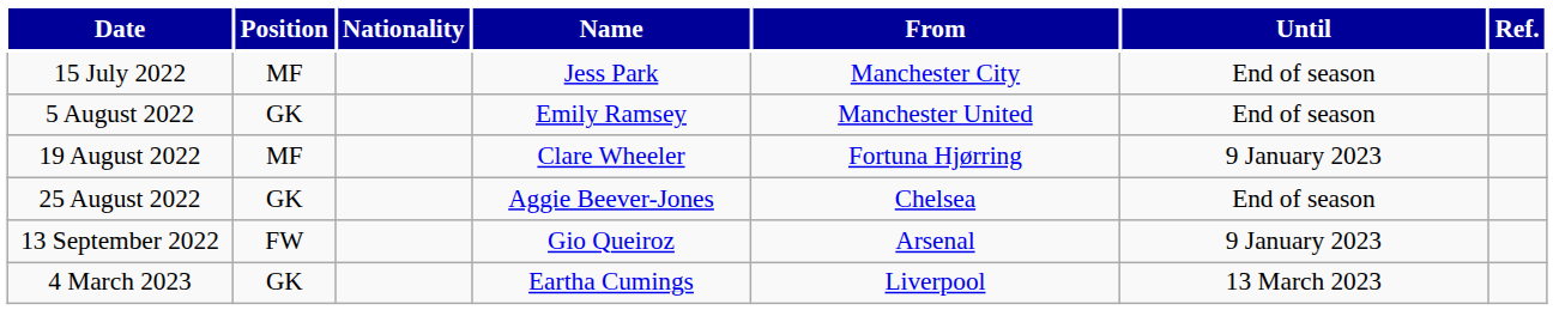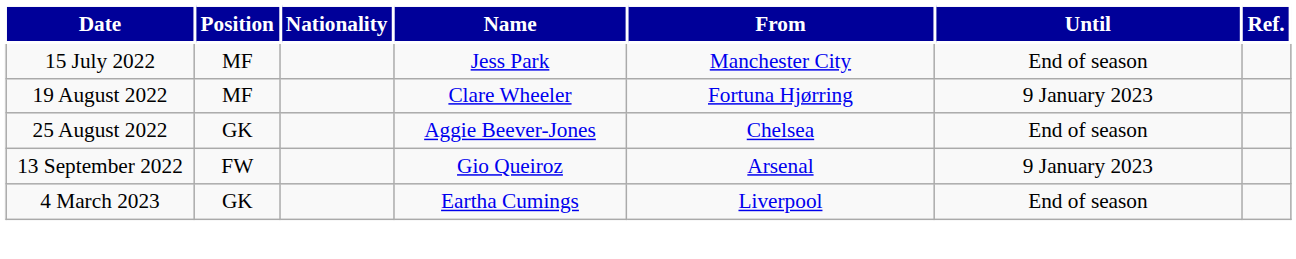- row: 5 August 2022 | GK | Emily Ramsey | Manchester United | End of season
4 March 2023 | Until: 13 March 2023 -> End of season
